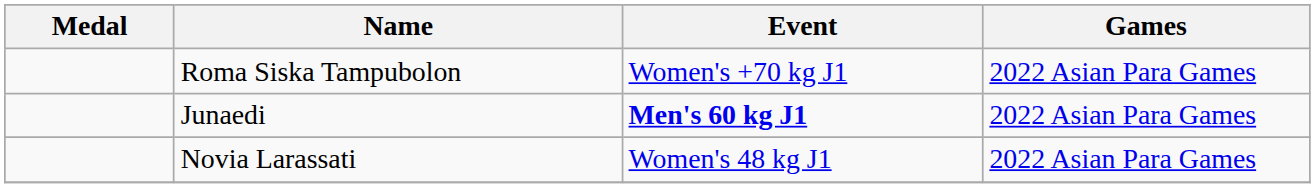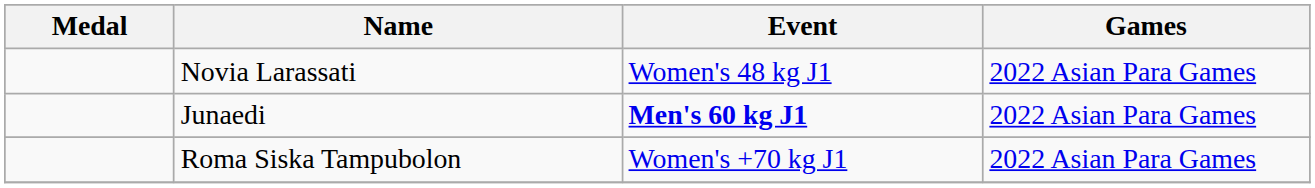rows swapped: Roma Siska Tampubolon <-> Novia Larassati
